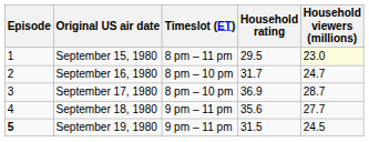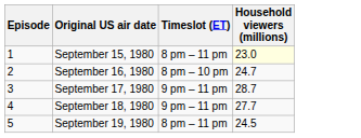- column: Household rating | 29.5 | 31.7 | 36.9 | 35.6 | 31.5
September 17, 1980 | Timeslot (ET): 8 pm – 10 pm -> 9 pm – 11 pm
September 19, 1980 | Episode: bold -> normal
September 19, 1980 | Timeslot (ET): 9 pm – 11 pm -> 8 pm – 11 pm
